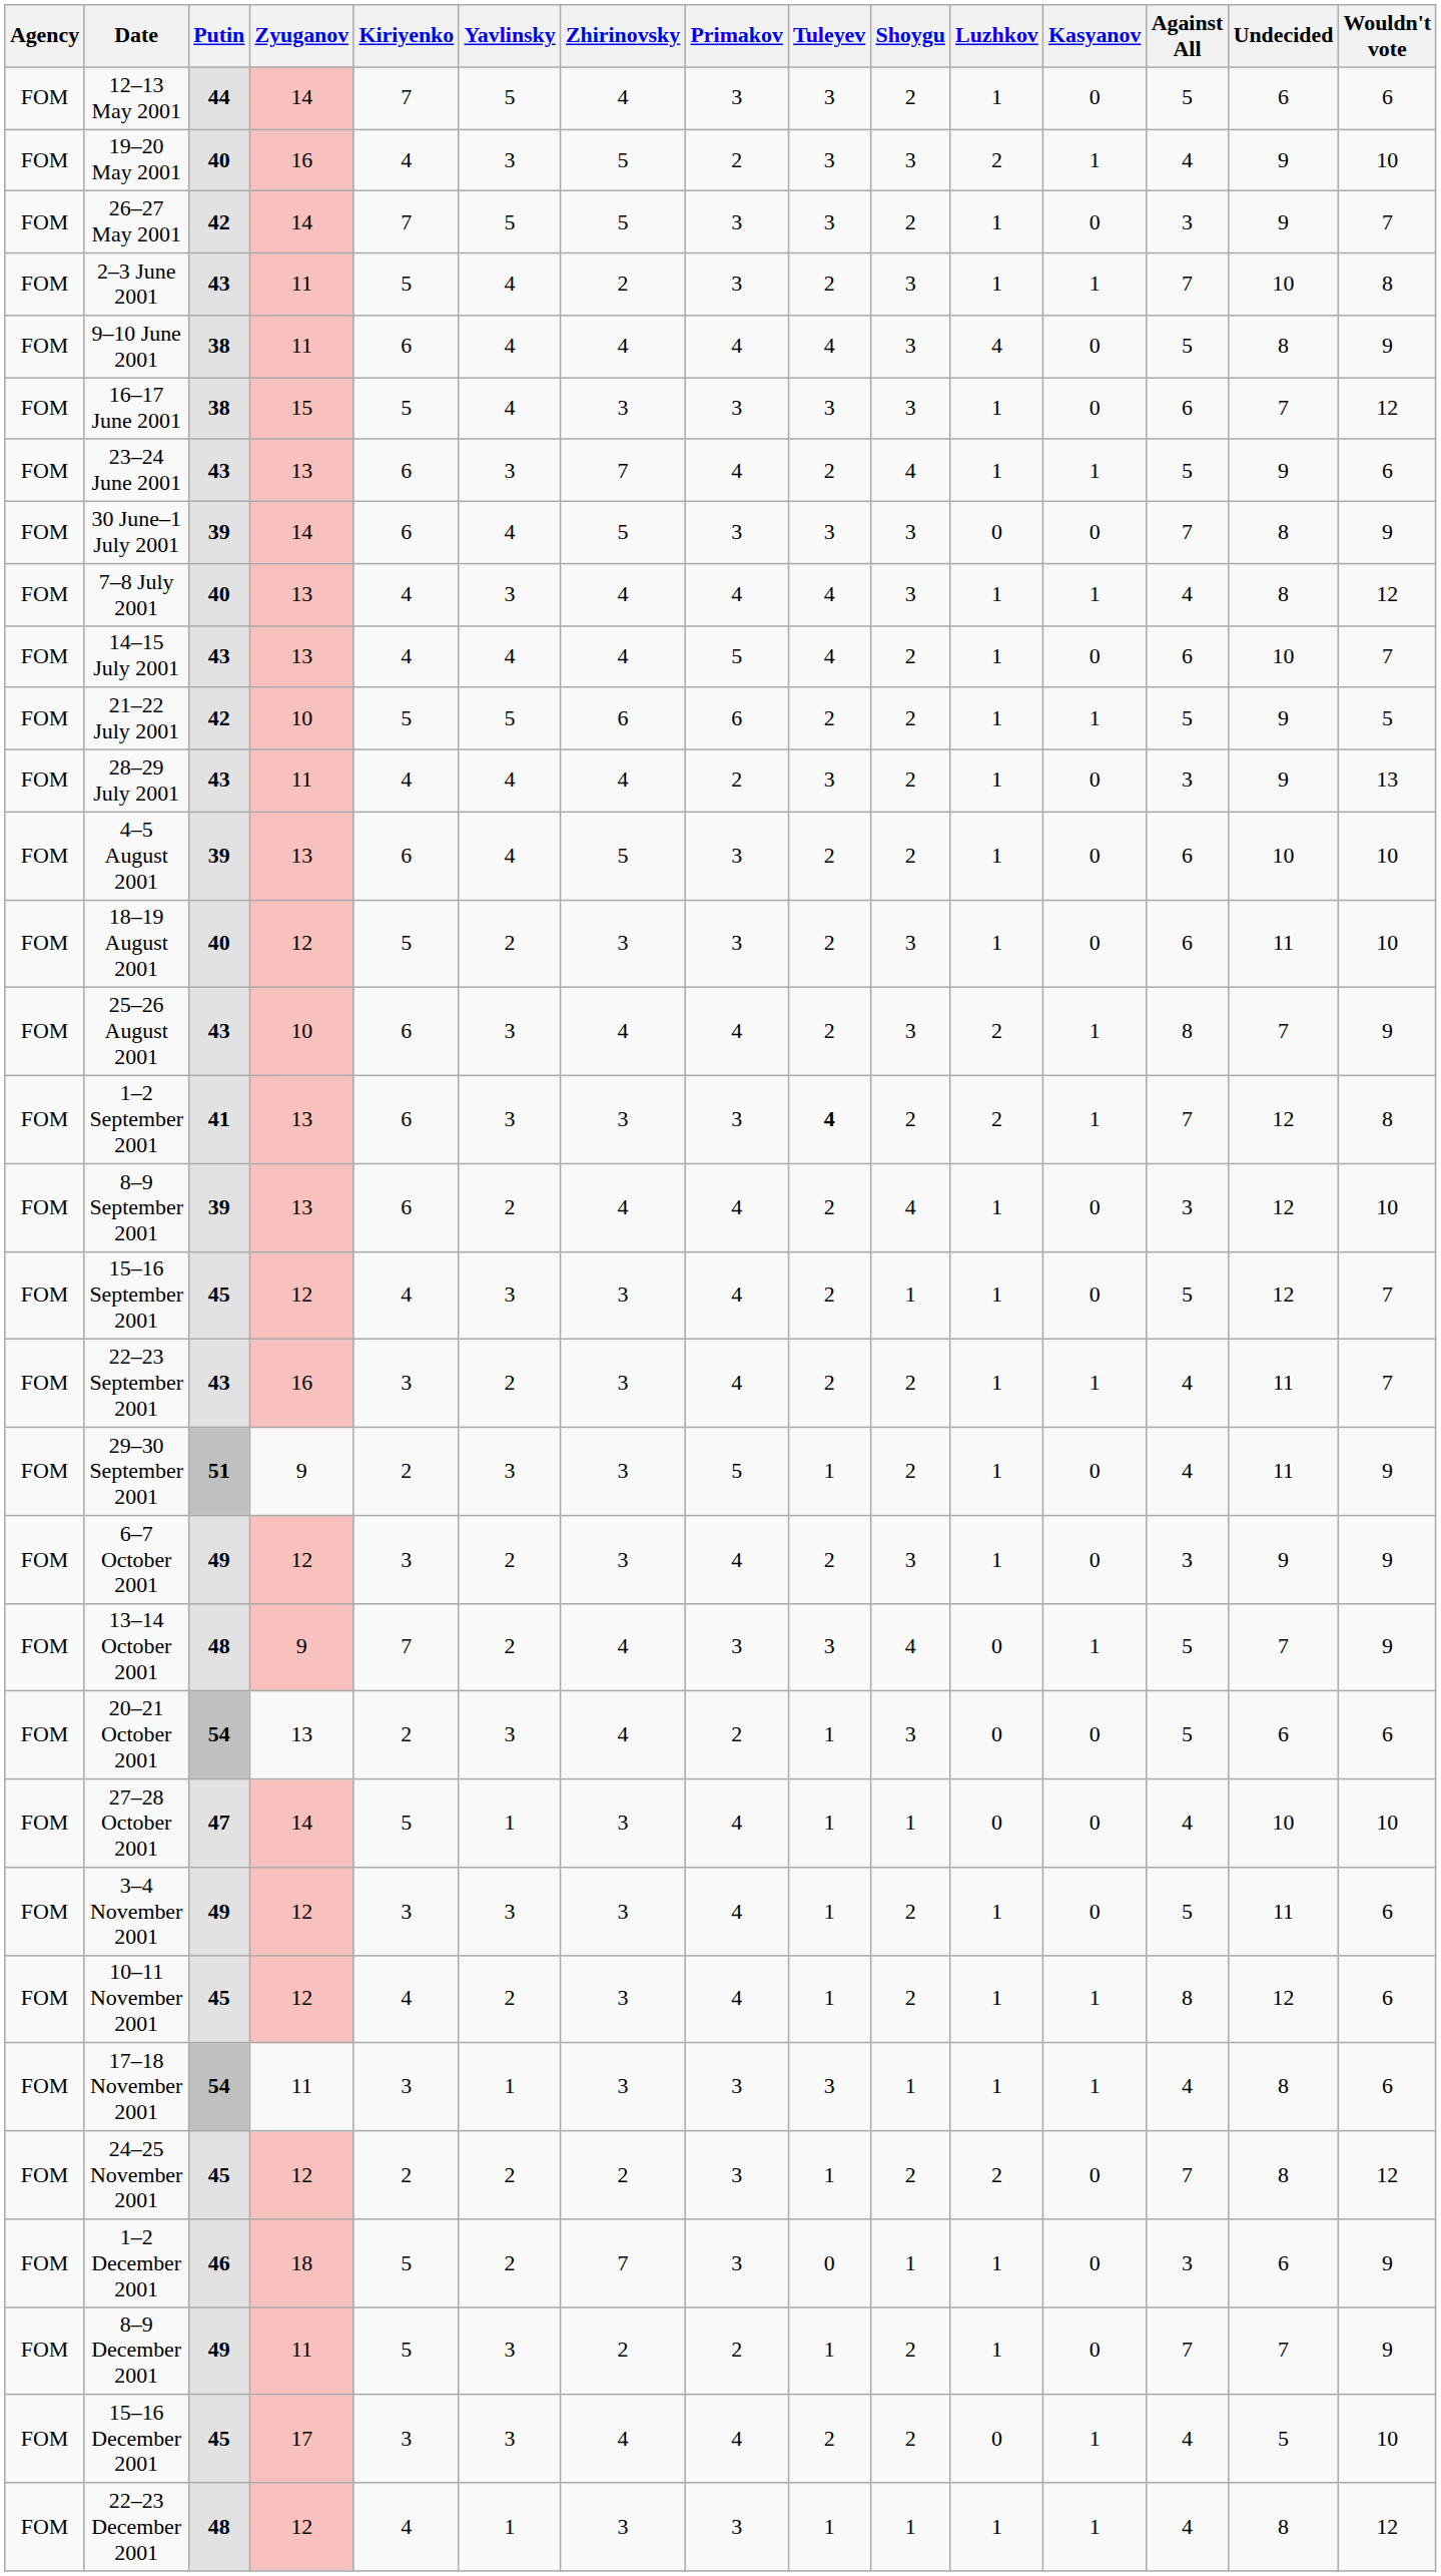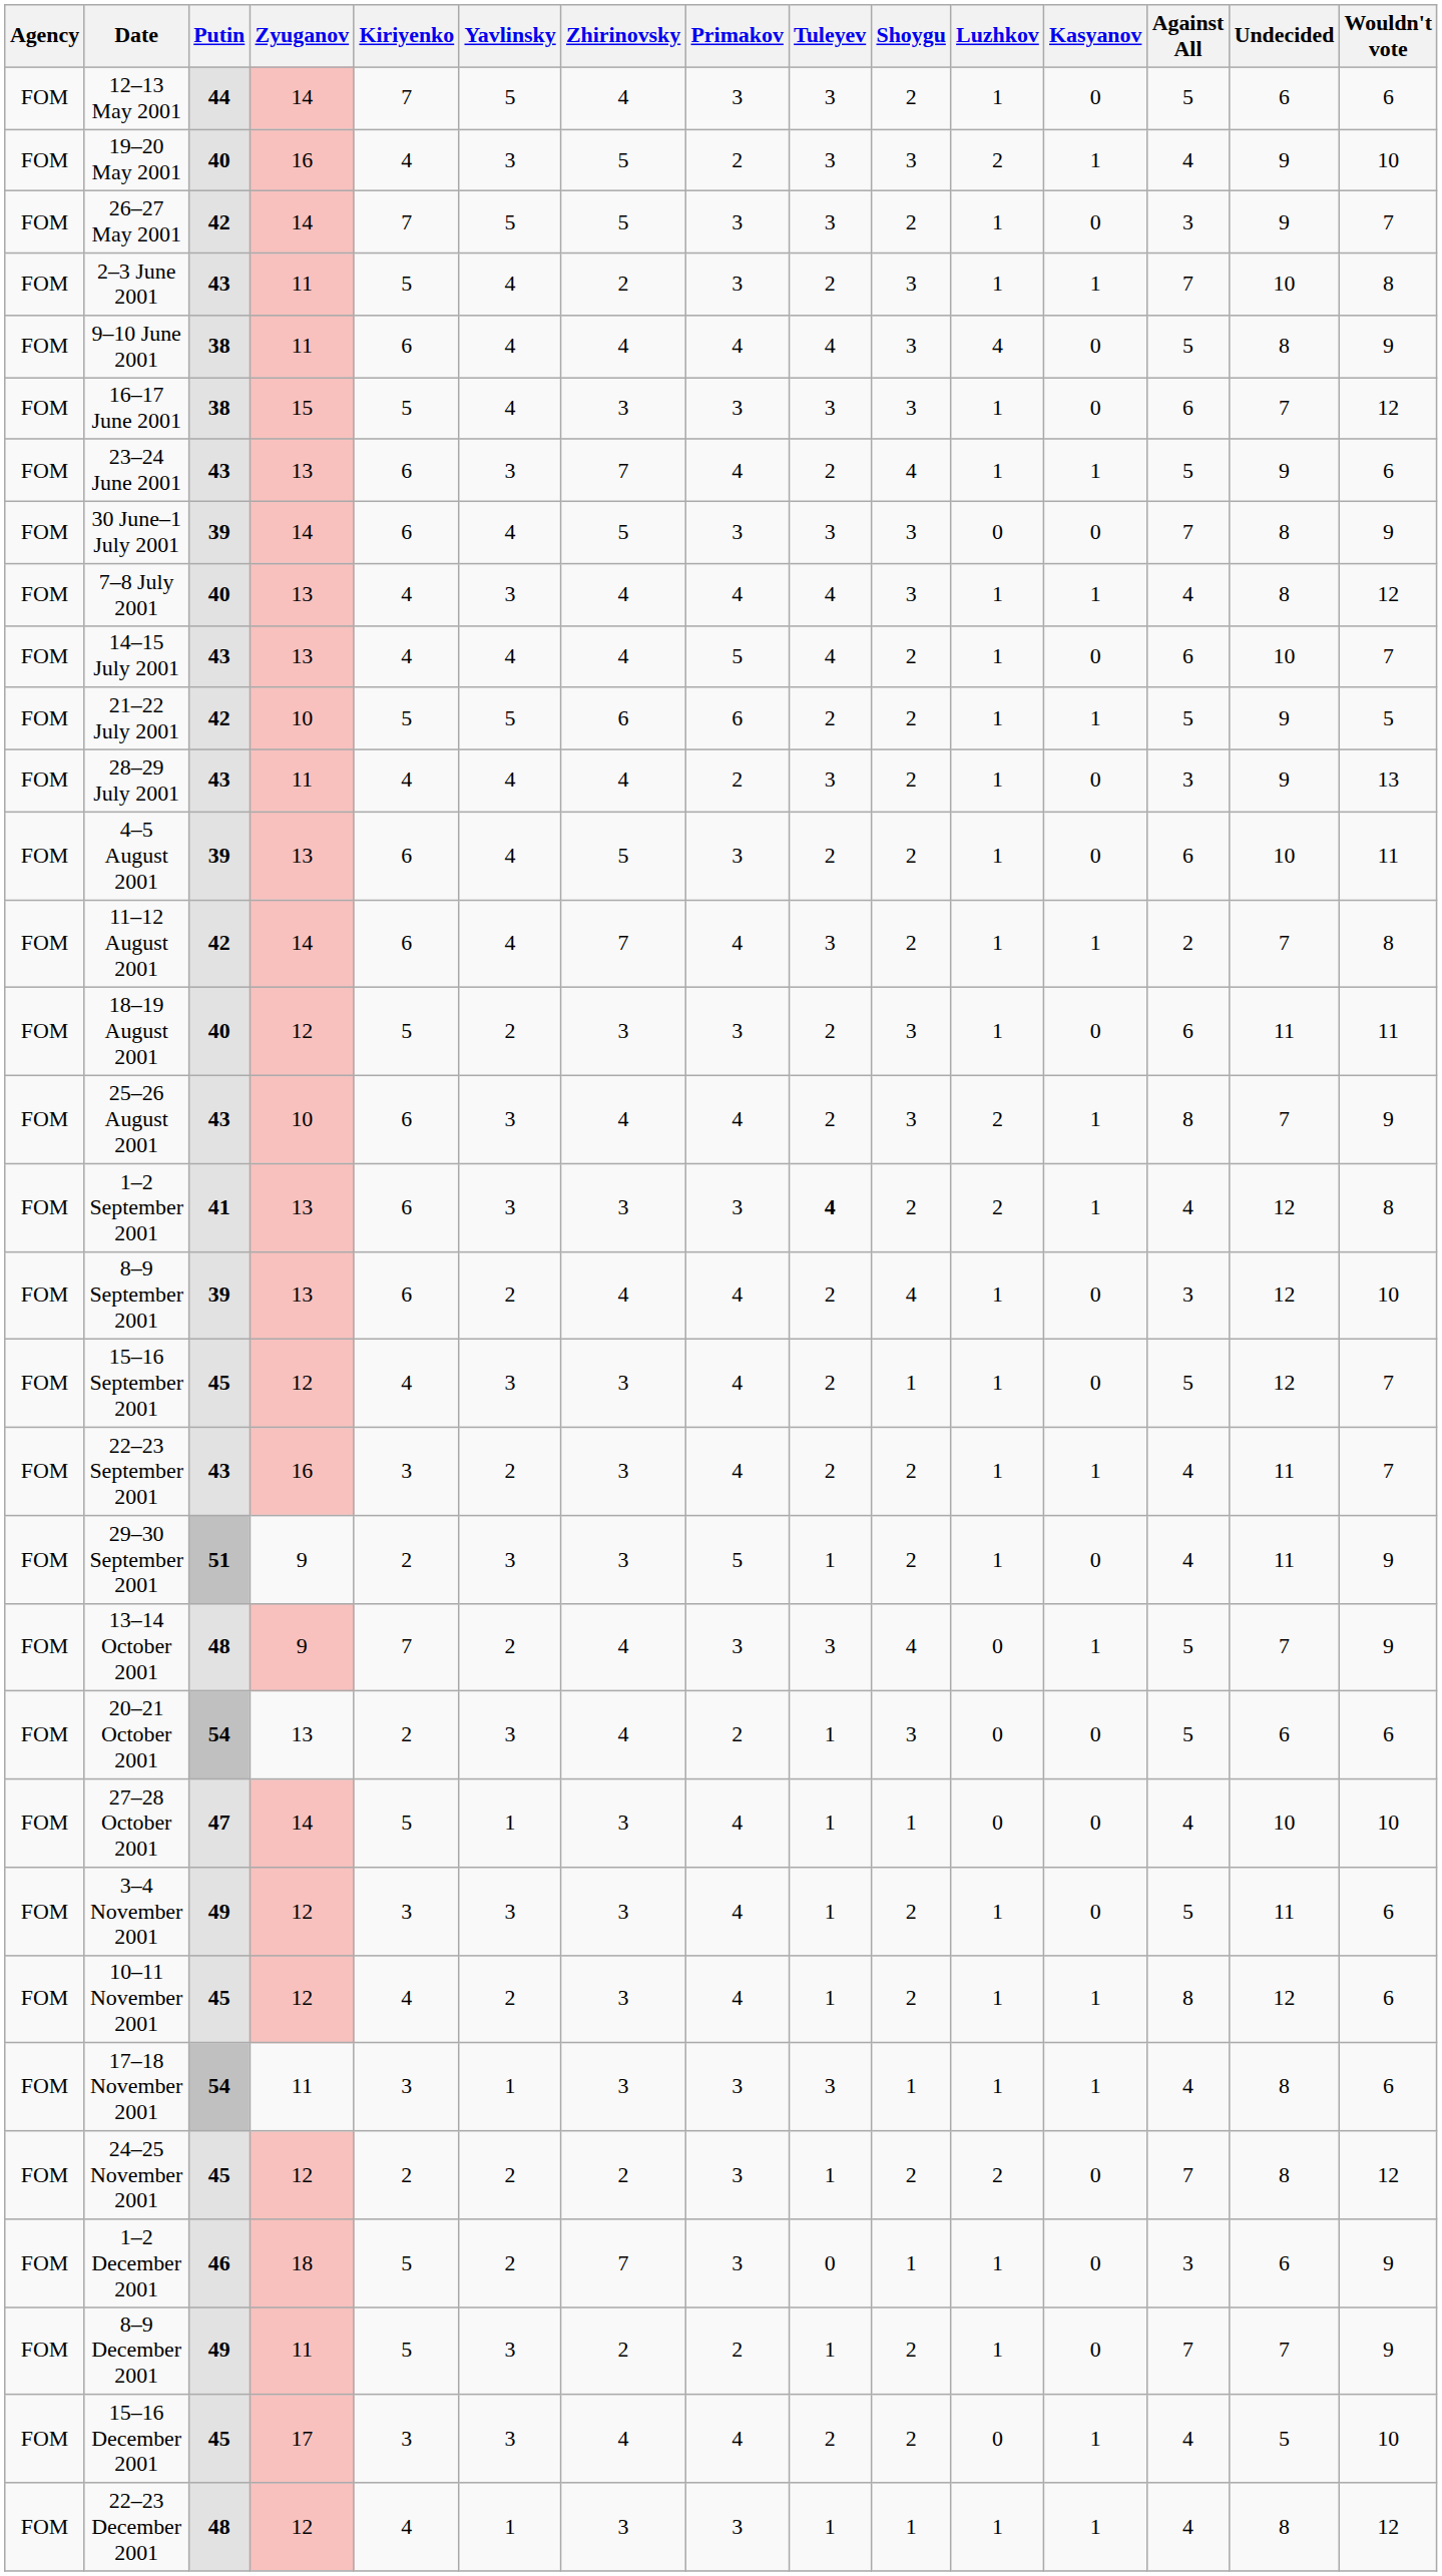4–5 August 2001 | Wouldn't vote: 10 -> 11
+ row: FOM | 11–12 August 2001 | 42 | 14 | 6 | 4 | 7 | 4 | 3 | 2 | 1 | 1 | 2 | 7 | 8
18–19 August 2001 | Wouldn't vote: 10 -> 11
1–2 September 2001 | Against All: 7 -> 4
- row: FOM | 6–7 October 2001 | 49 | 12 | 3 | 2 | 3 | 4 | 2 | 3 | 1 | 0 | 3 | 9 | 9
